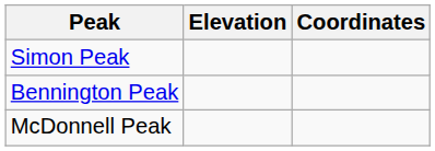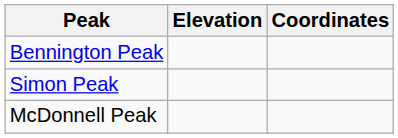rows swapped: Simon Peak <-> Bennington Peak
